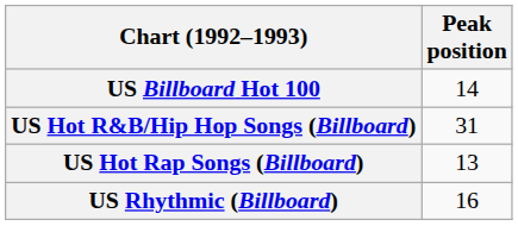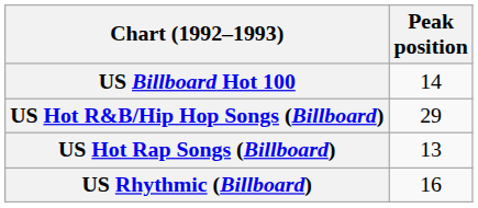US Hot R&B/Hip Hop Songs (Billboard) | Peak position: 31 -> 29
